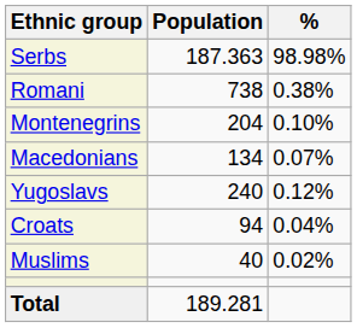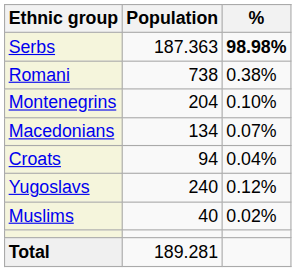Serbs | %: normal -> bold
rows swapped: Yugoslavs <-> Croats
